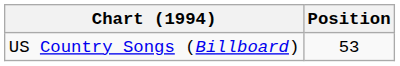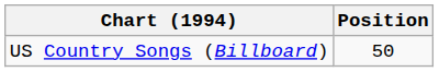US Country Songs (Billboard) | Position: 53 -> 50
